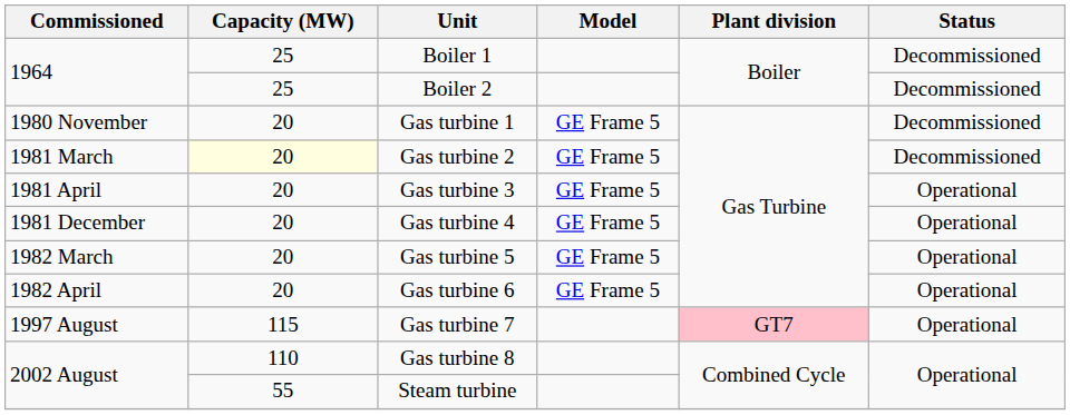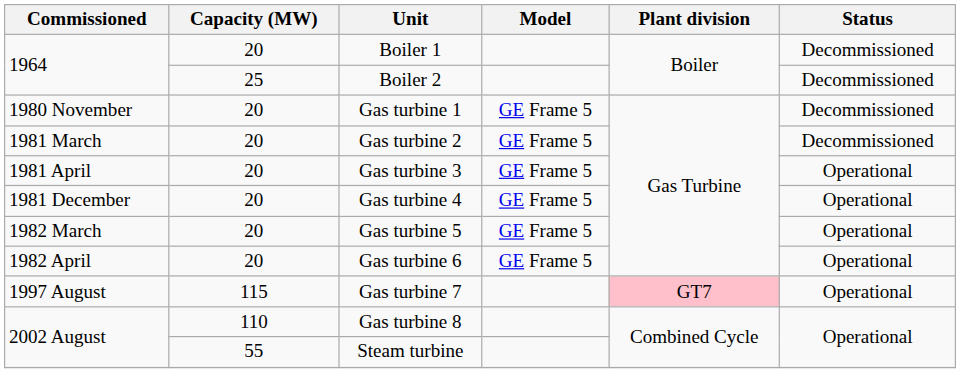Boiler 1 | Capacity (MW): 25 -> 20
Gas turbine 2 | Capacity (MW): lightyellow background -> no background
